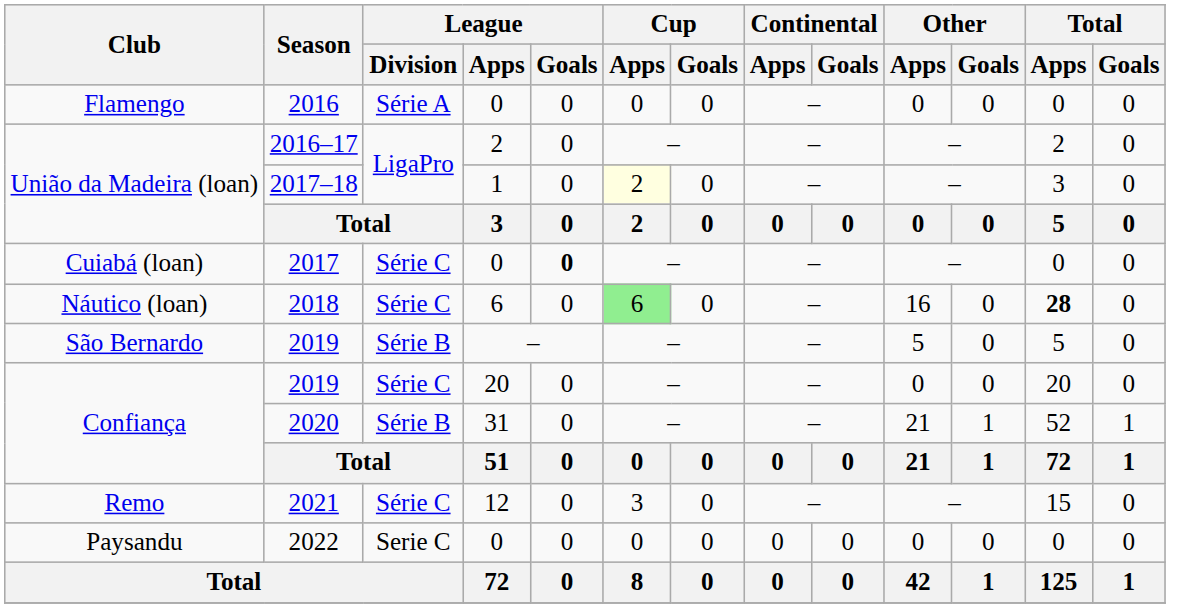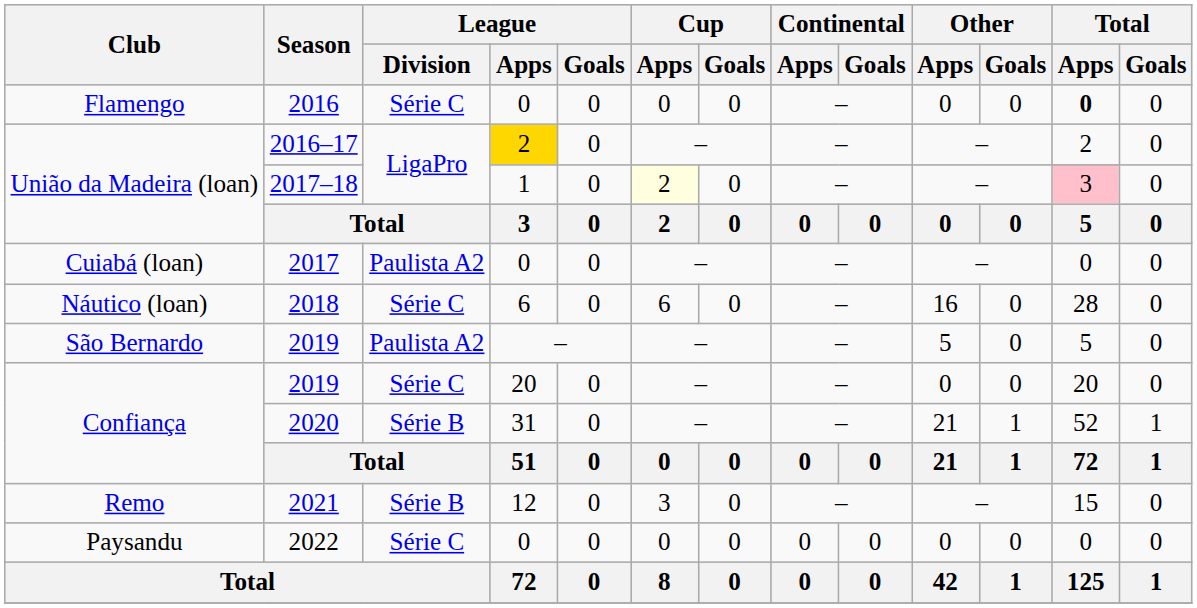2016 | League / Division: Série A -> Série C
2016 | Total / Apps: normal -> bold
2016–17 | League / Apps: no background -> gold background
2017–18 | Total / Apps: no background -> pink background
2017 | League / Division: Série C -> Paulista A2
2017 | League / Goals: bold -> normal
2018 | Cup / Apps: lightgreen background -> no background
2018 | Total / Apps: bold -> normal
São Bernardo / 2019 | League / Division: Série B -> Paulista A2
2021 | League / Division: Série C -> Série B
2022 | League / Division: Serie C -> Série C
